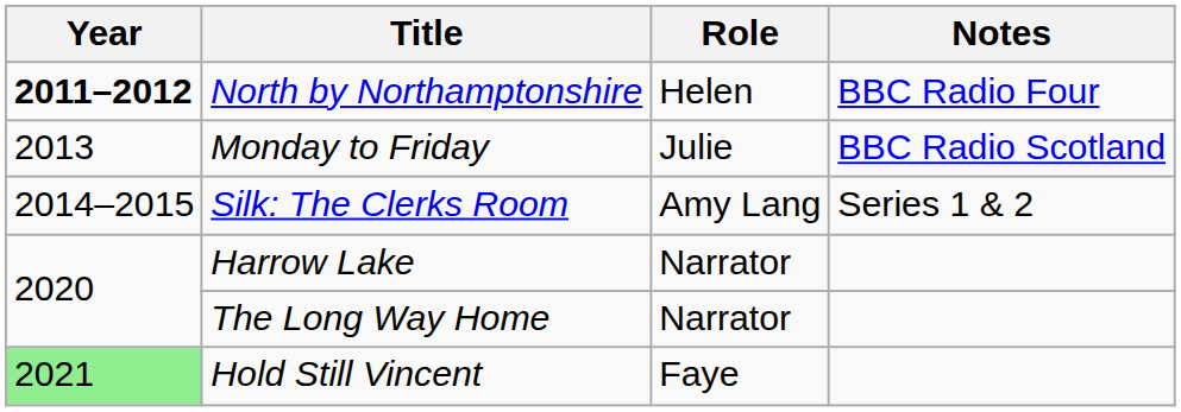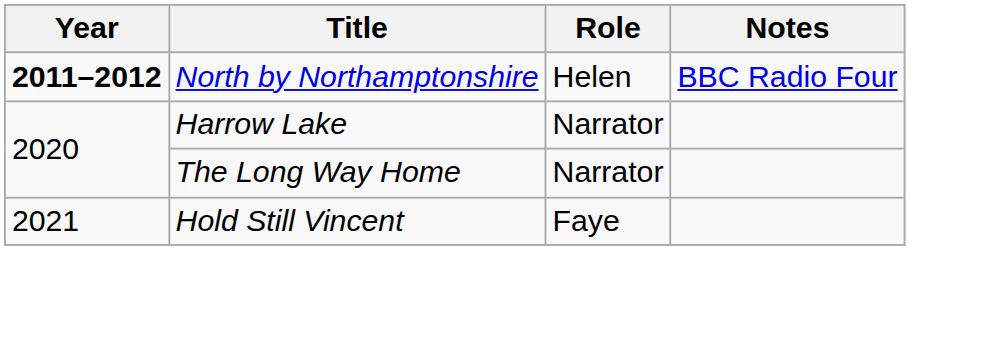- row: 2013 | Monday to Friday | Julie | BBC Radio Scotland
- row: 2014–2015 | Silk: The Clerks Room | Amy Lang | Series 1 & 2
Hold Still Vincent | Year: lightgreen background -> no background
